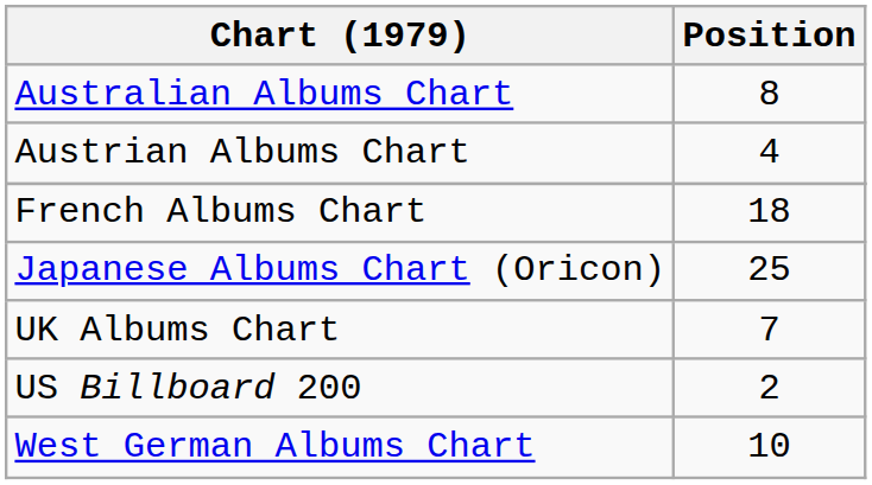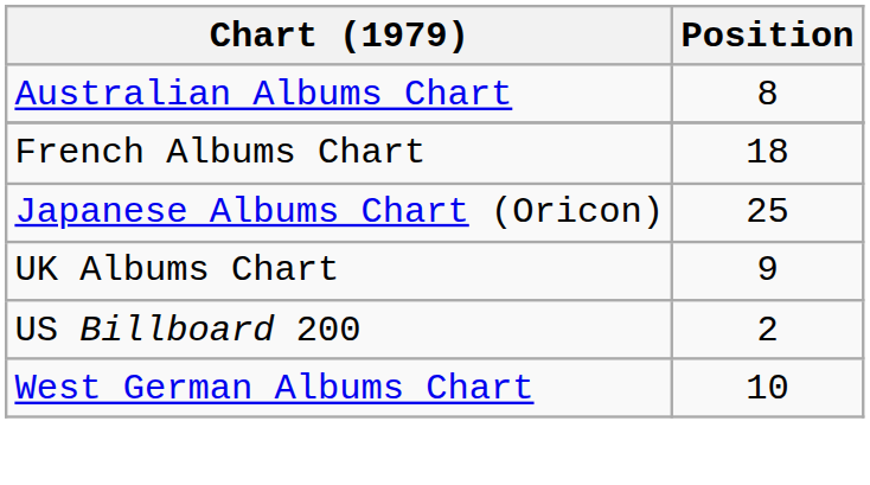- row: Austrian Albums Chart | 4
UK Albums Chart | Position: 7 -> 9
